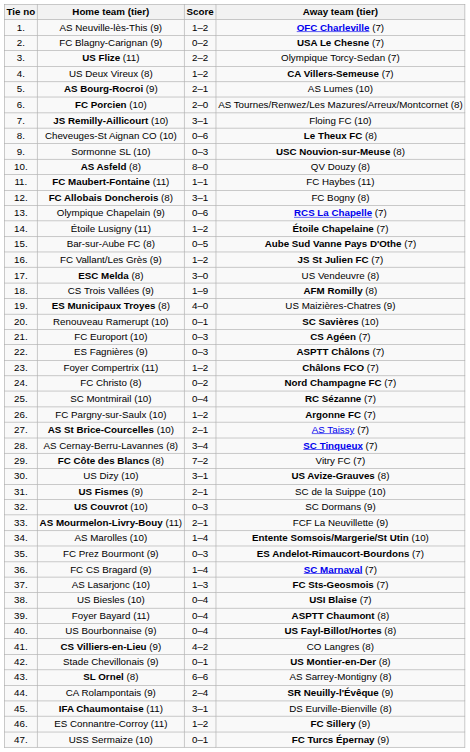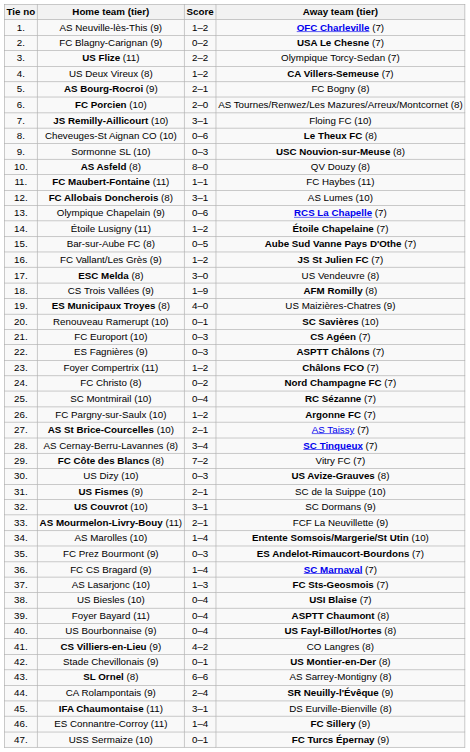AS Bourg-Rocroi (9) | Away team (tier): AS Lumes (10) -> FC Bogny (8)
FC Allobais Doncherois (8) | Away team (tier): FC Bogny (8) -> AS Lumes (10)
US Dizy (10) | Score: 3–1 -> 0–3
US Couvrot (10) | Score: 0–3 -> 3–1
ES Connantre-Corroy (11) | Score: 1–2 -> 1–4
